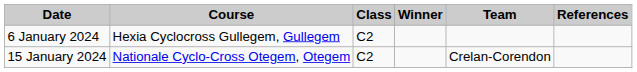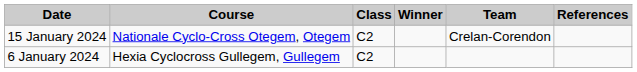rows swapped: 6 January 2024 <-> 15 January 2024
